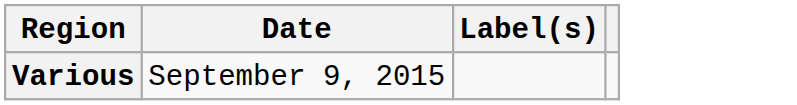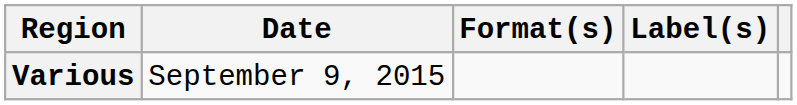+ column: Format(s)
